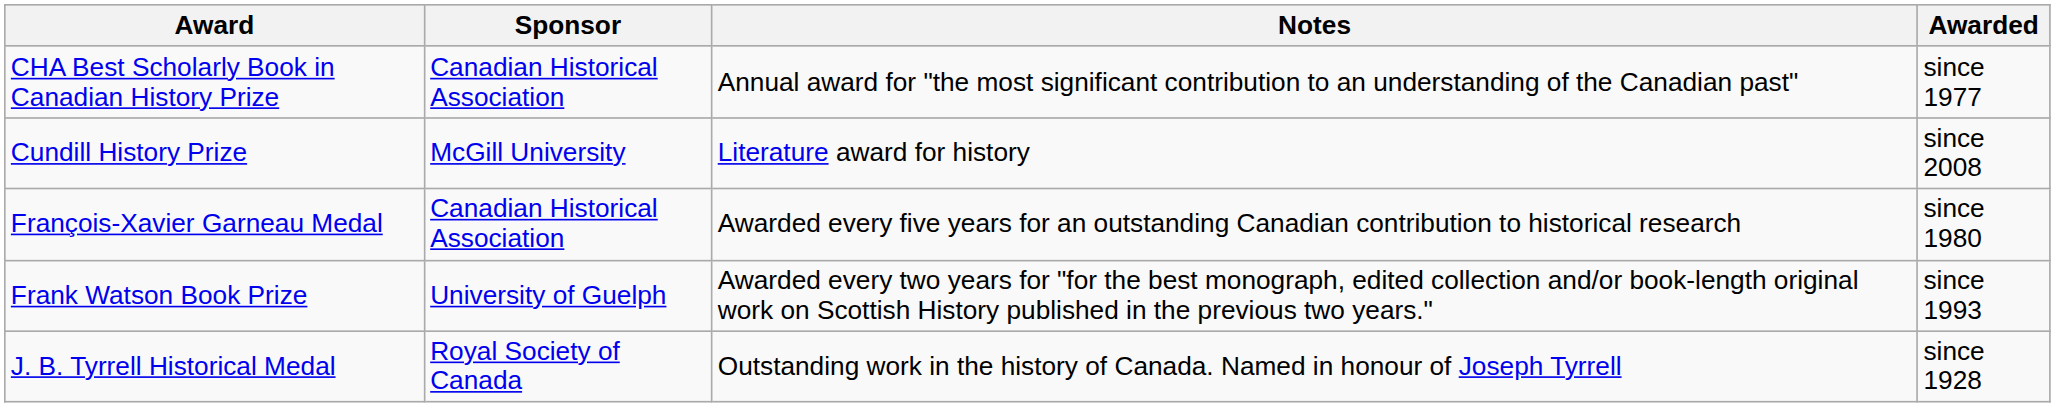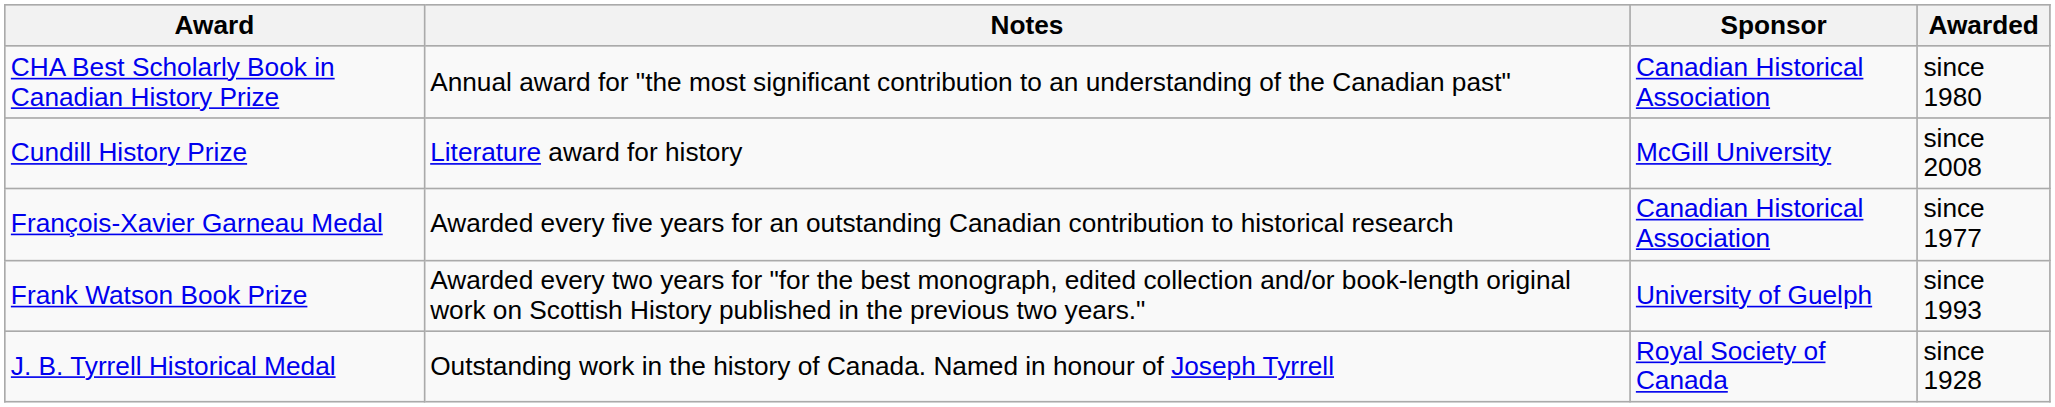columns swapped: Sponsor <-> Notes
CHA Best Scholarly Book in Canadian History Prize | Awarded: since 1977 -> since 1980
François-Xavier Garneau Medal | Awarded: since 1980 -> since 1977
